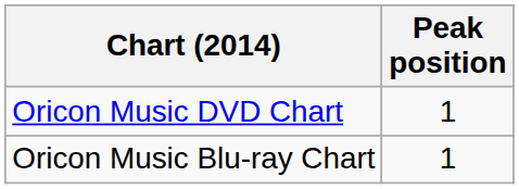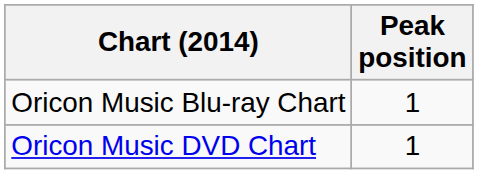rows swapped: Oricon Music DVD Chart <-> Oricon Music Blu-ray Chart
